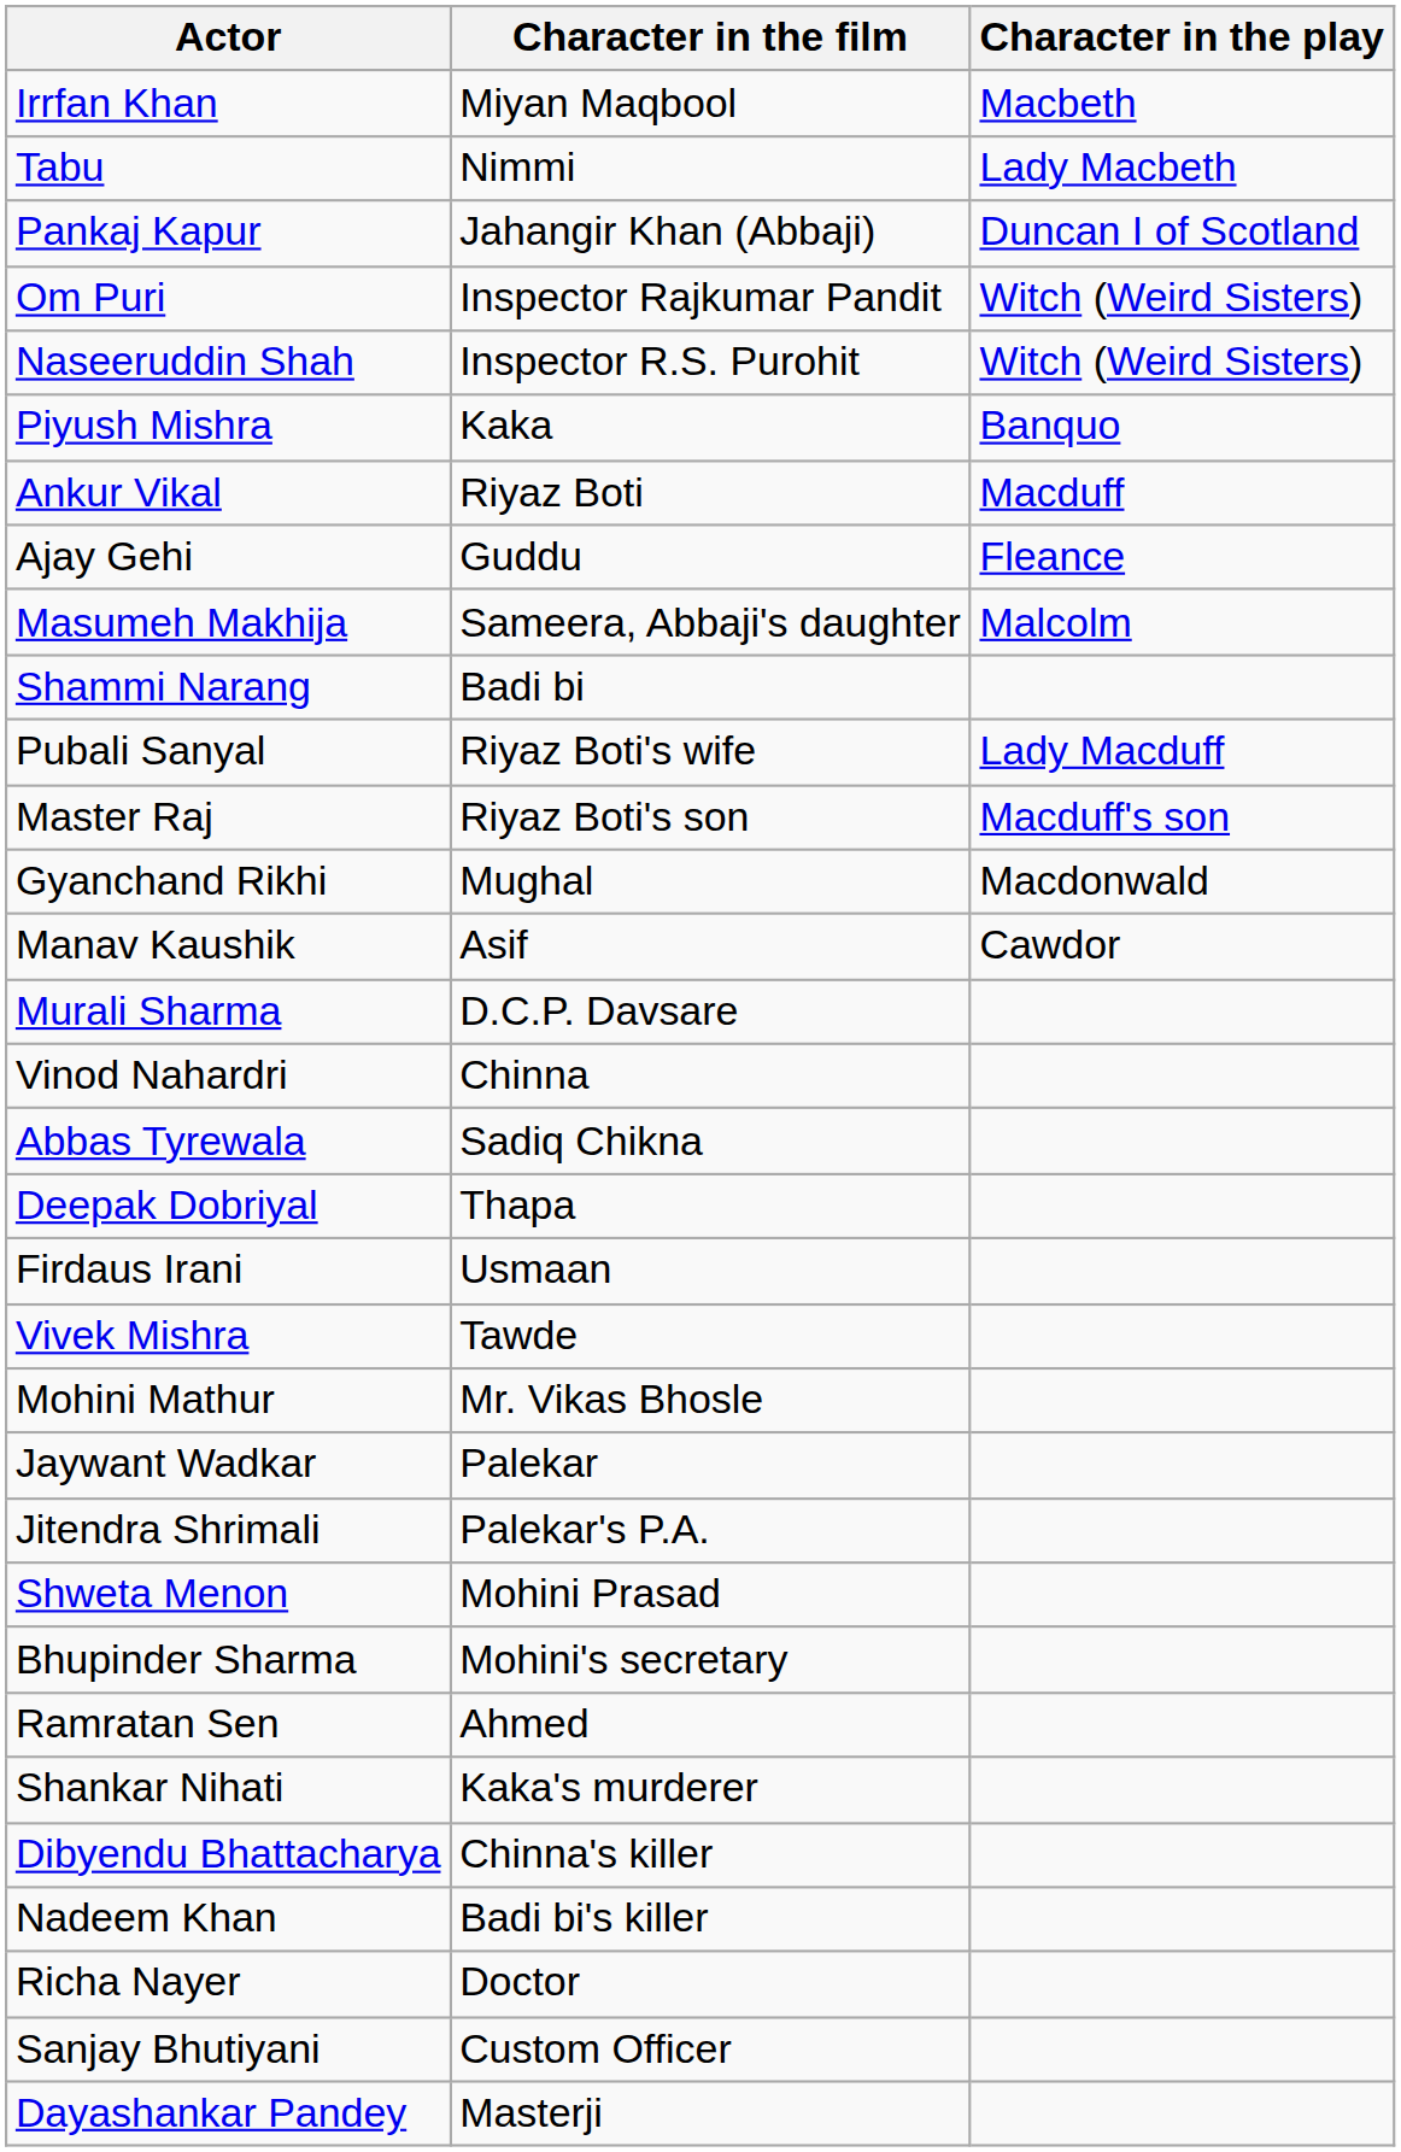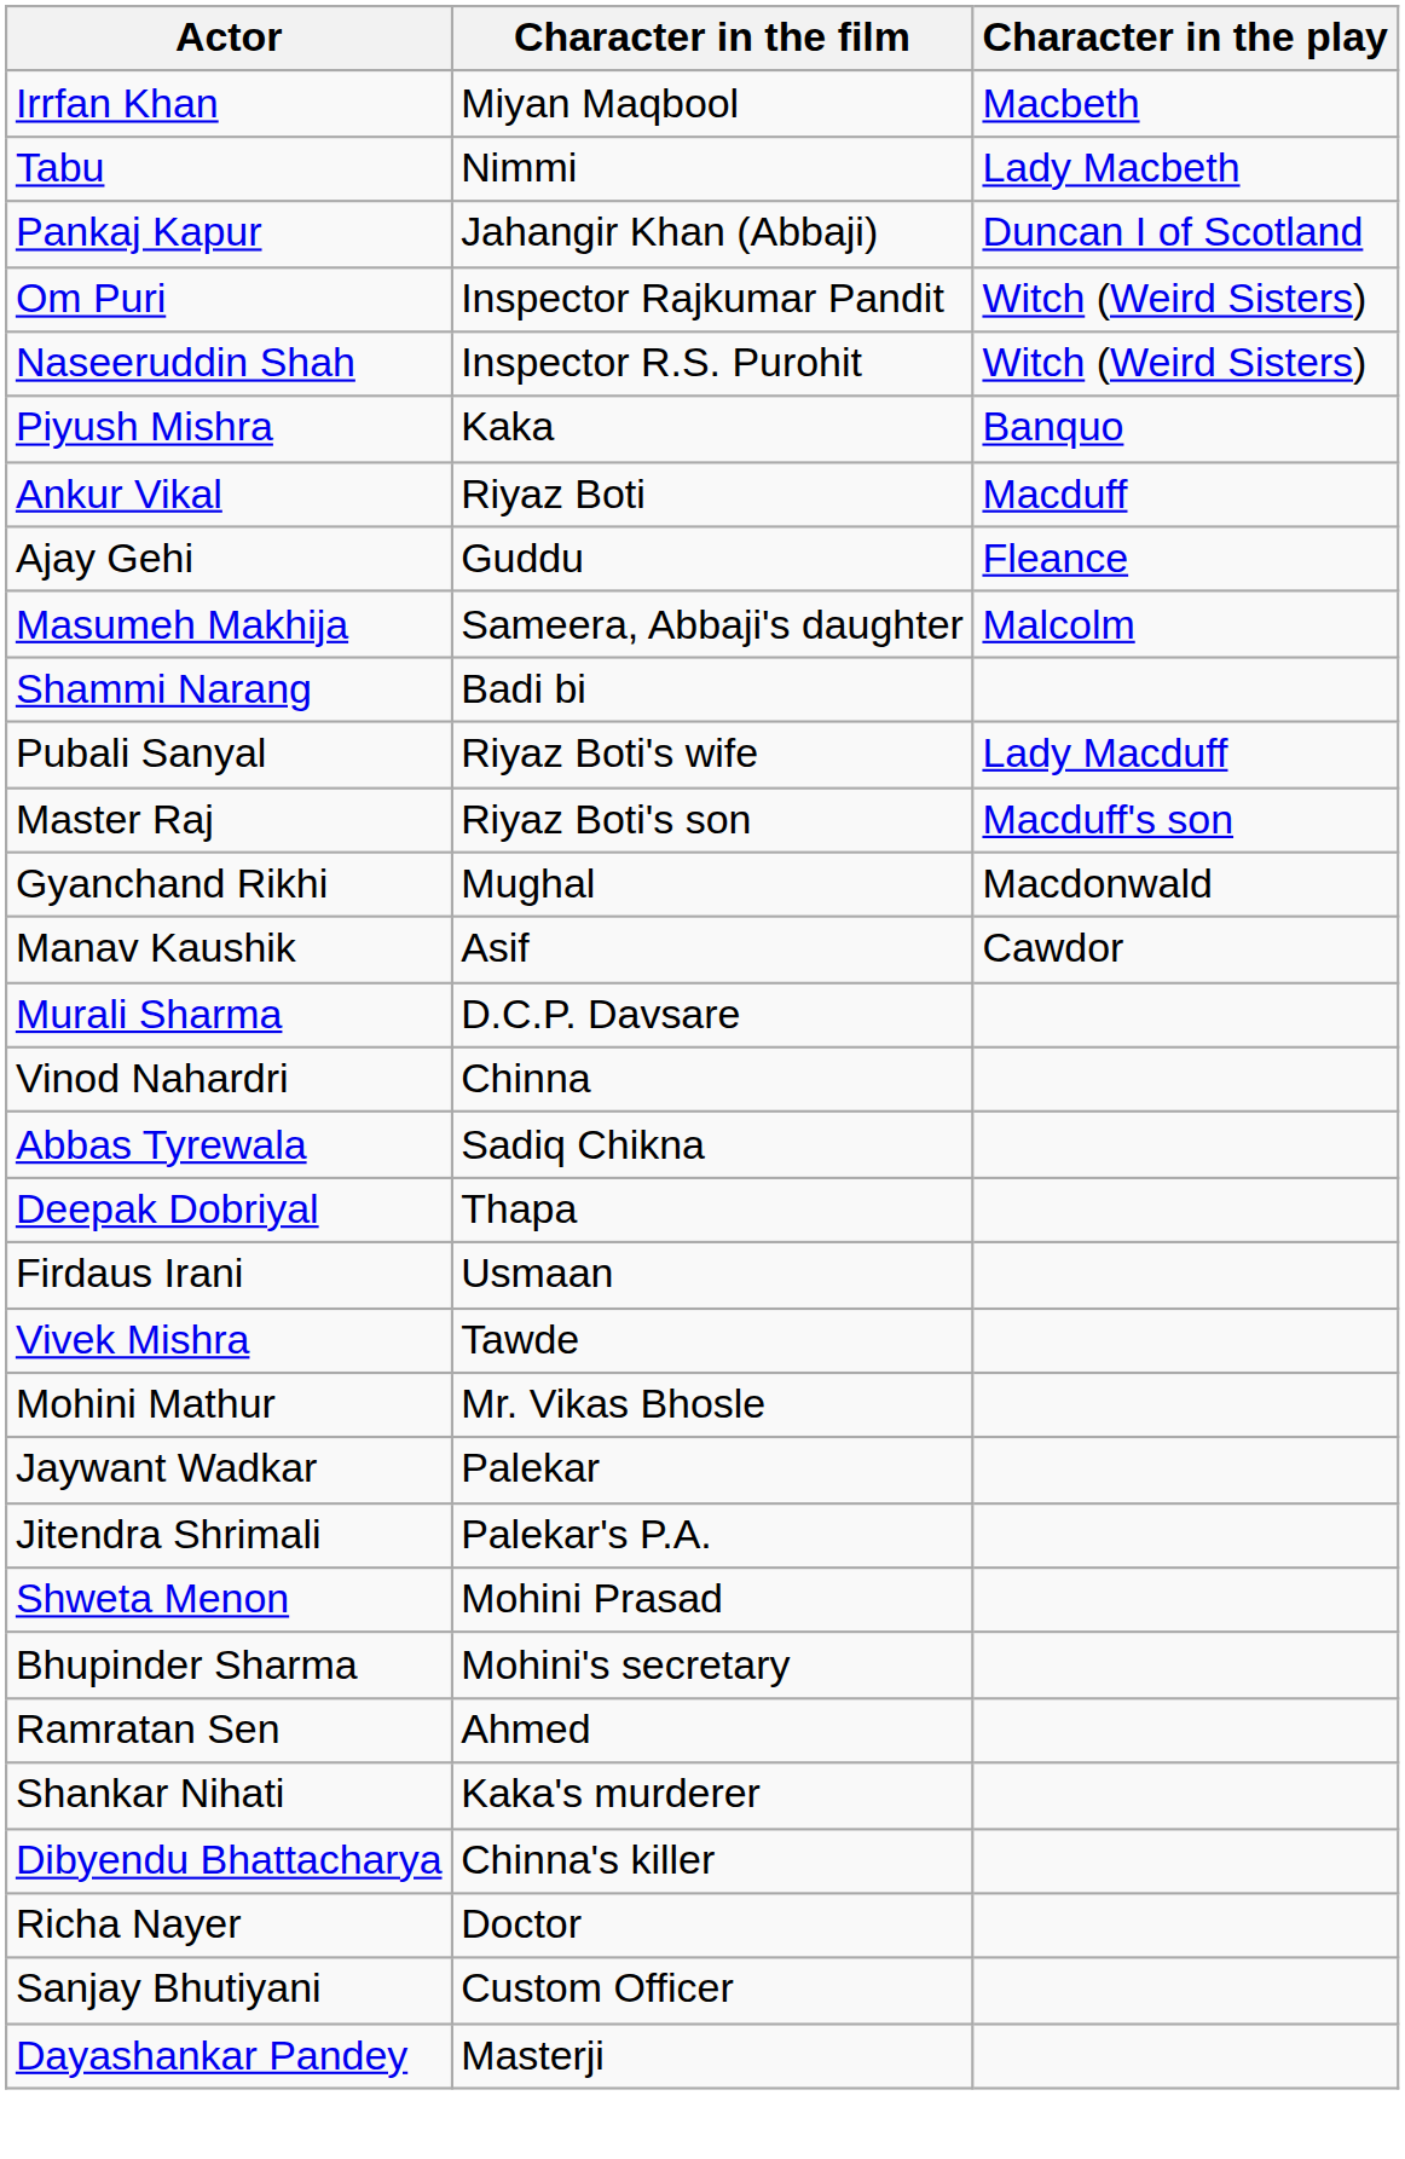- row: Nadeem Khan | Badi bi's killer
